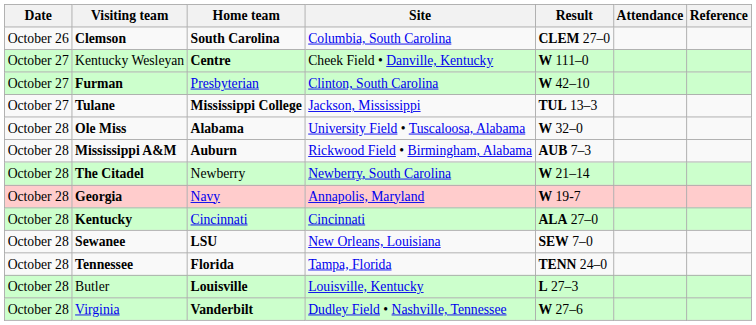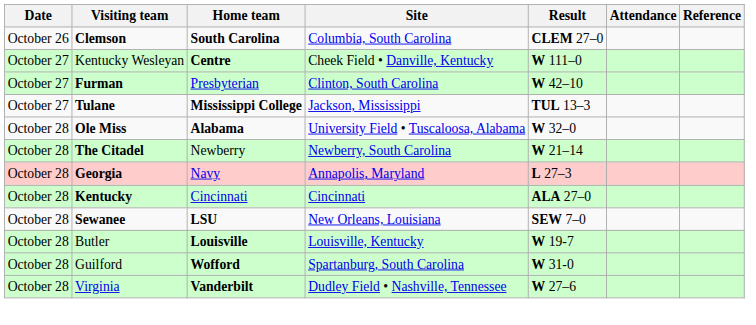- row: October 28 | Mississippi A&M | Auburn | Rickwood Field • Birmingham, Alabama | AUB 7–3
Georgia | Result: W 19-7 -> L 27–3
- row: October 28 | Tennessee | Florida | Tampa, Florida | TENN 24–0
Butler | Result: L 27–3 -> W 19-7
+ row: October 28 | Guilford | Wofford | Spartanburg, South Carolina | W 31-0
